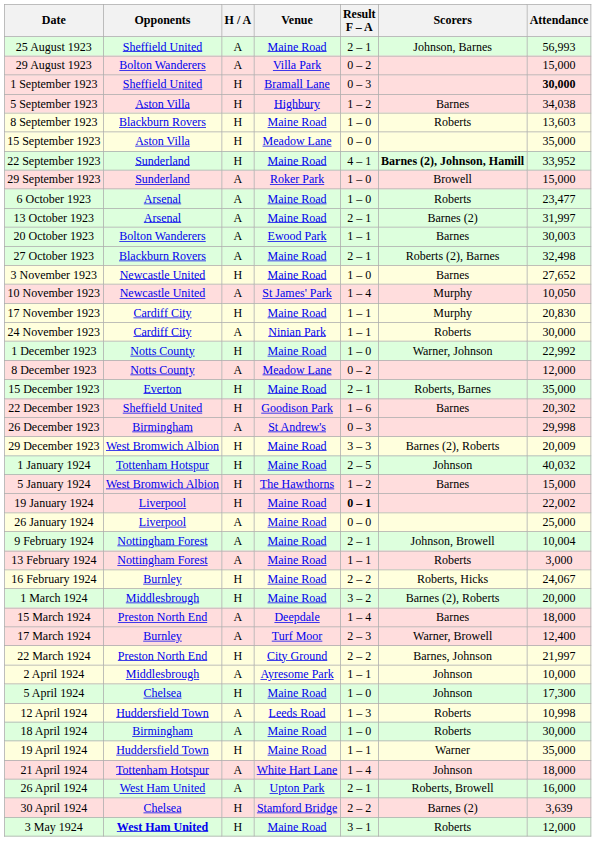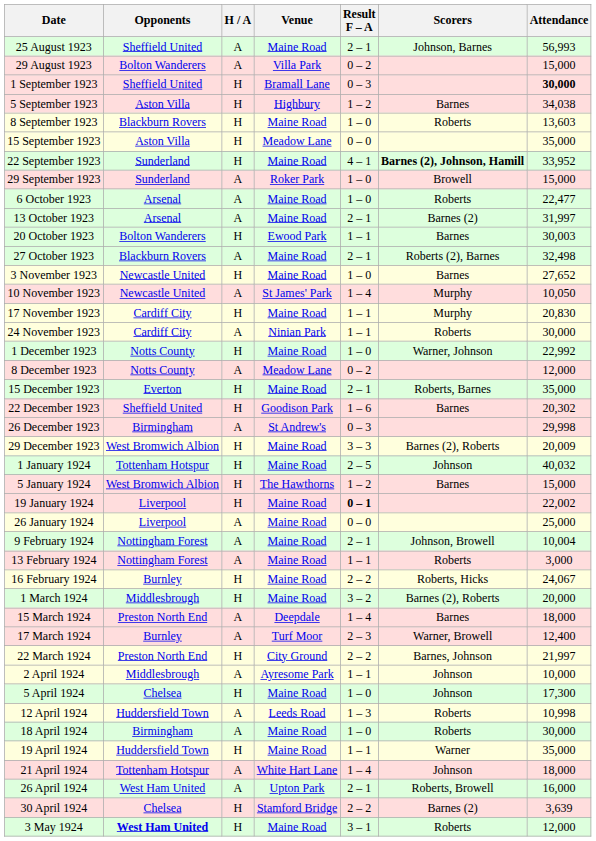6 October 1923 | Attendance: 23,477 -> 22,477
20 October 1923 | H / A: A -> H
